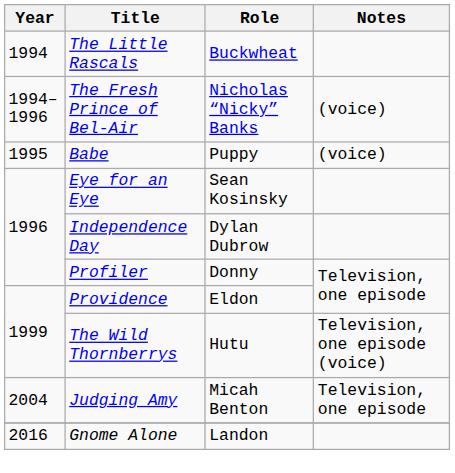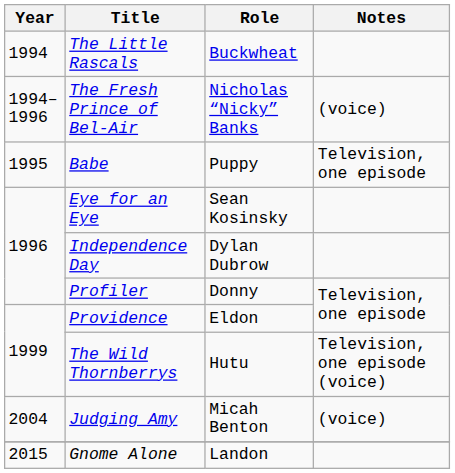Babe | Notes: (voice) -> Television, one episode
Judging Amy | Notes: Television, one episode -> (voice)
Gnome Alone | Year: 2016 -> 2015
